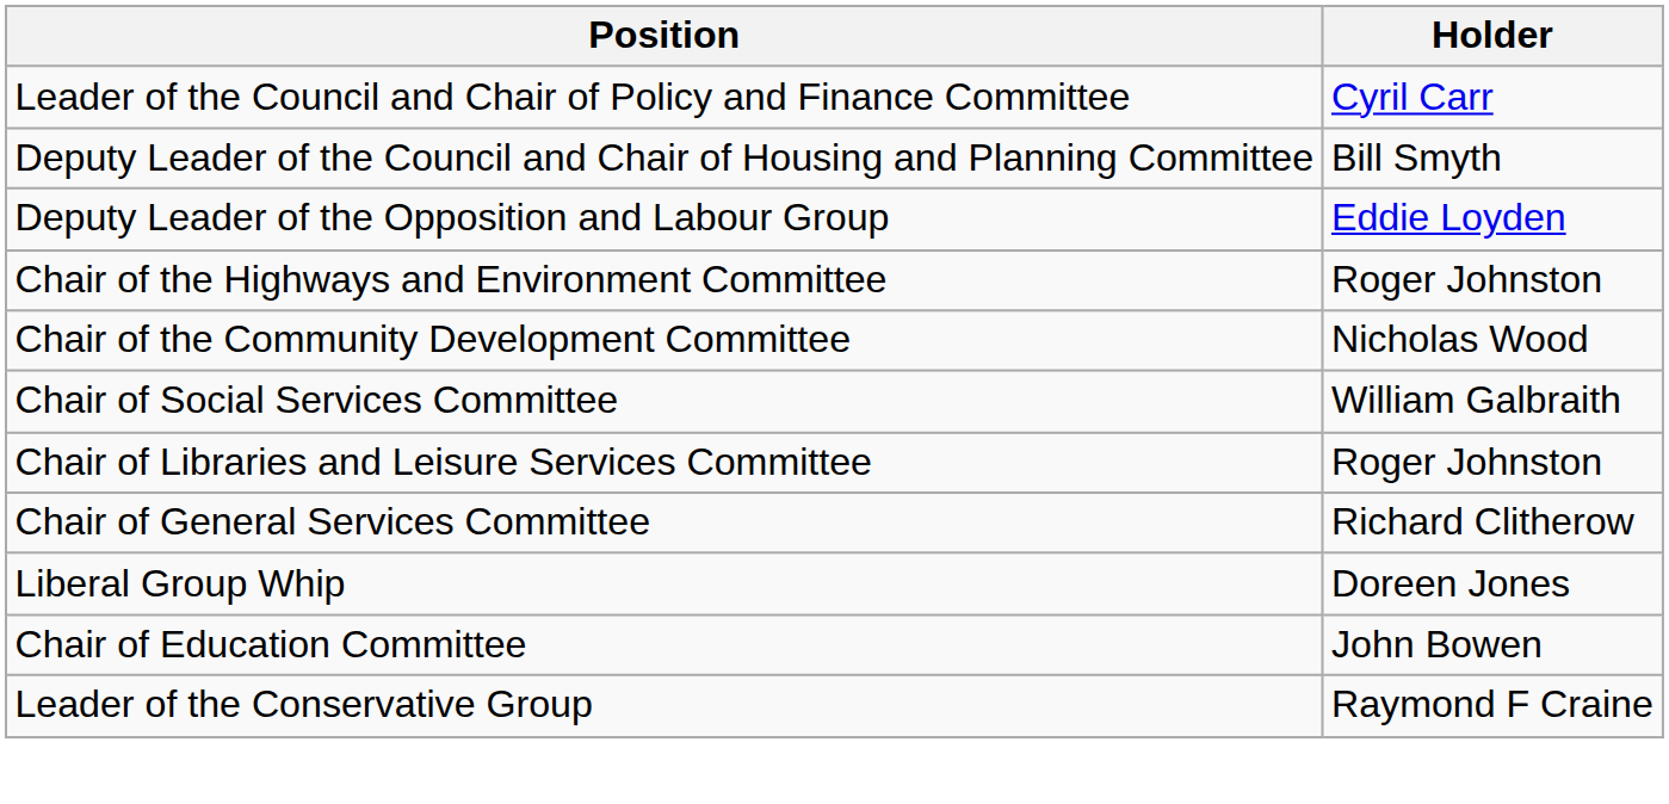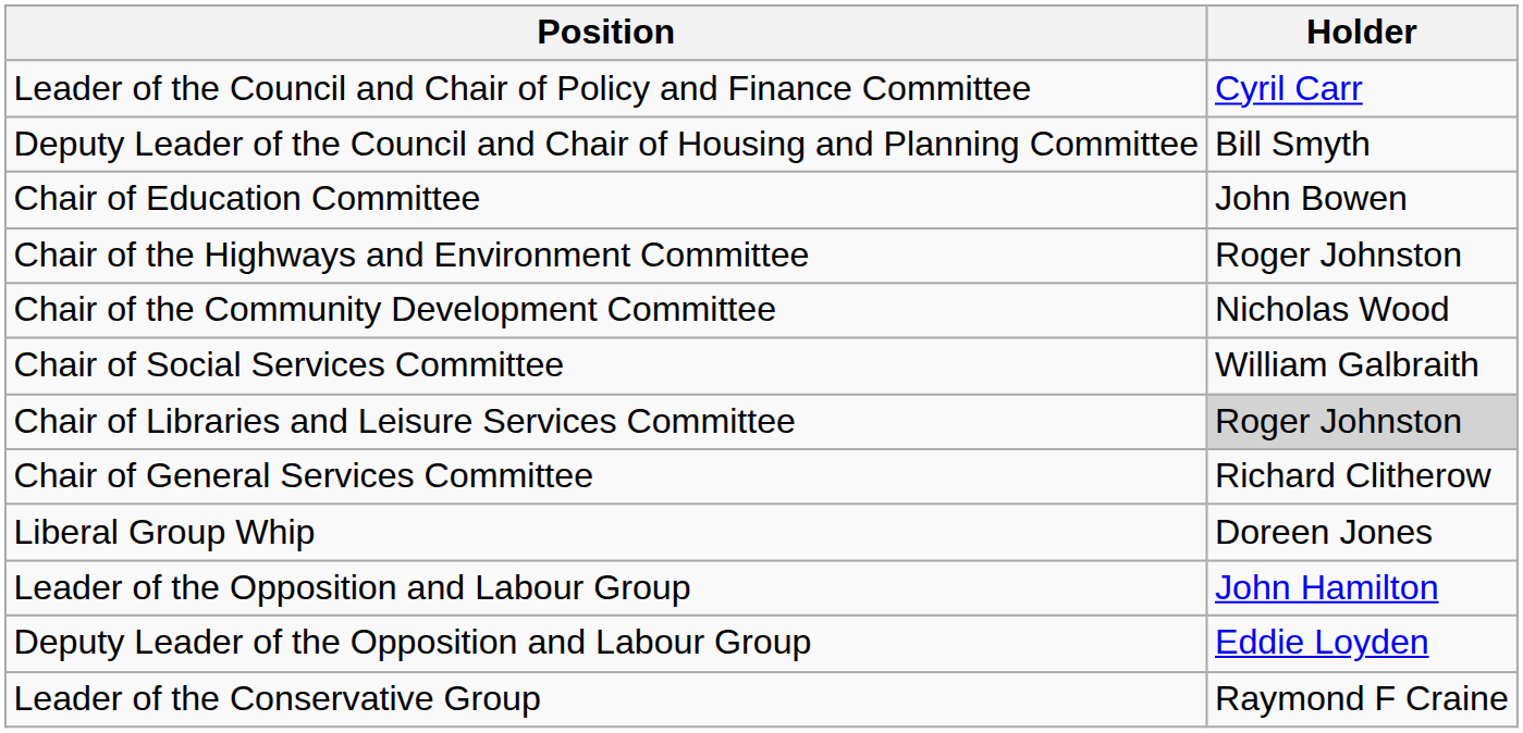rows swapped: Chair of Education Committee <-> Deputy Leader of the Opposition and Labour Group
Chair of Libraries and Leisure Services Committee | Holder: no background -> lightgrey background
+ row: Leader of the Opposition and Labour Group | John Hamilton
